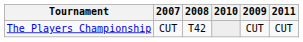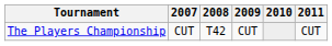columns swapped: 2009 <-> 2010
